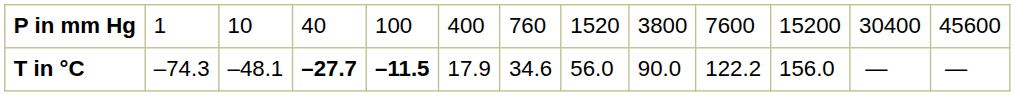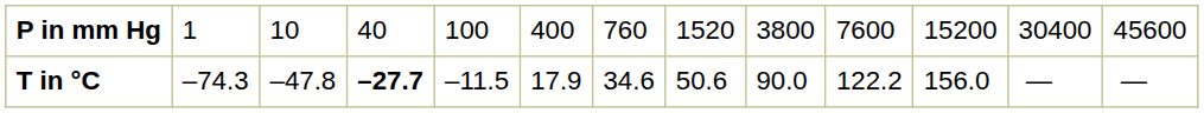T in °C | column 3: –48.1 -> –47.8
T in °C | column 5: bold -> normal
T in °C | column 8: 56.0 -> 50.6
